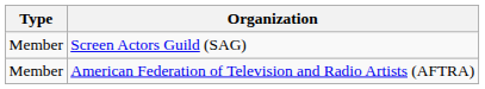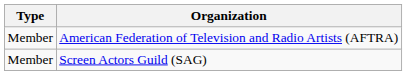rows swapped: American Federation of Television and Radio Artists (AFTRA) <-> Screen Actors Guild (SAG)
